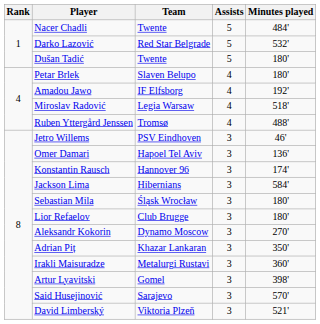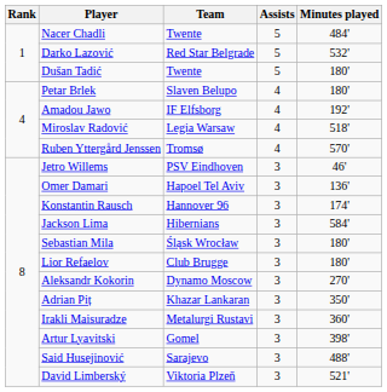Ruben Yttergård Jenssen | Minutes played: 488' -> 570'
Said Husejinović | Minutes played: 570' -> 488'
